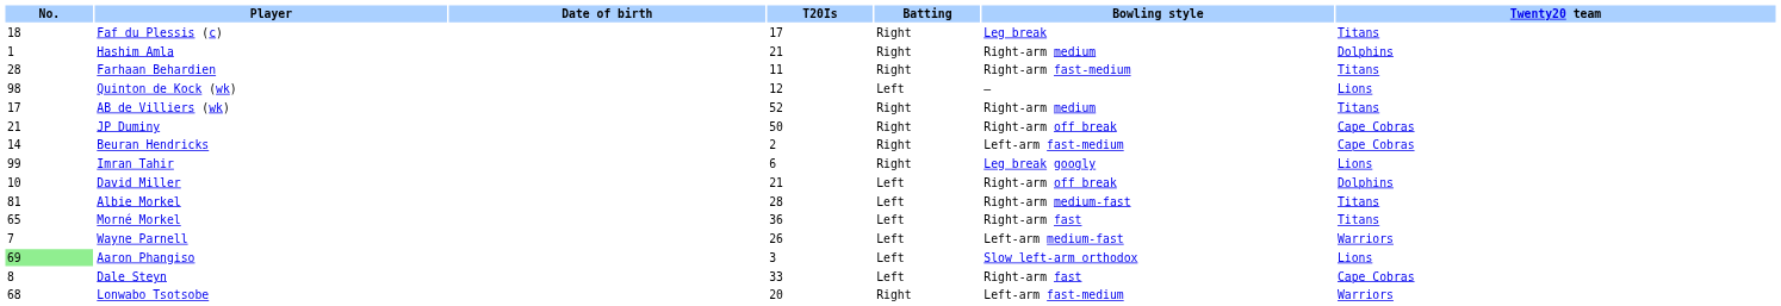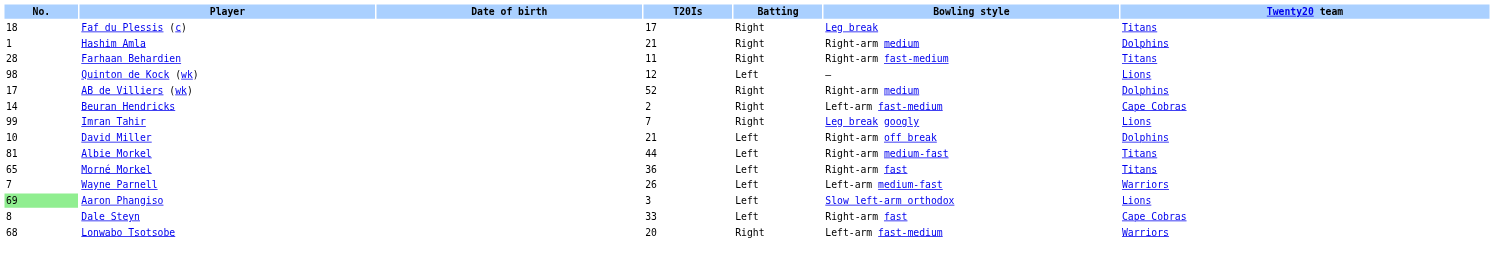AB de Villiers (wk) | Twenty20 team: Titans -> Dolphins
- row: 21 | JP Duminy | 50 | Right | Right-arm off break | Cape Cobras
Imran Tahir | T20Is: 6 -> 7
Albie Morkel | T20Is: 28 -> 44
